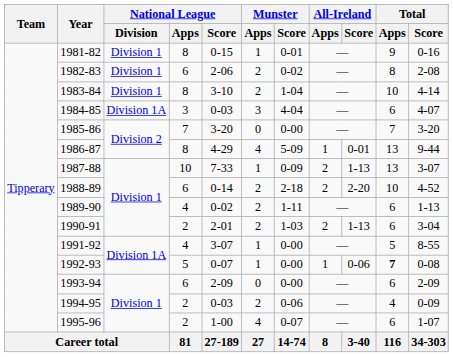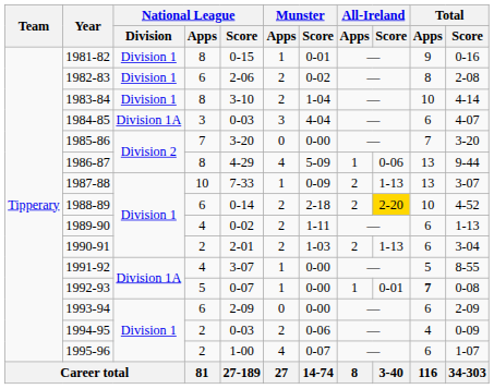1986-87 | All-Ireland / Score: 0-01 -> 0-06
1988-89 | All-Ireland / Score: no background -> gold background
1992-93 | All-Ireland / Score: 0-06 -> 0-01
